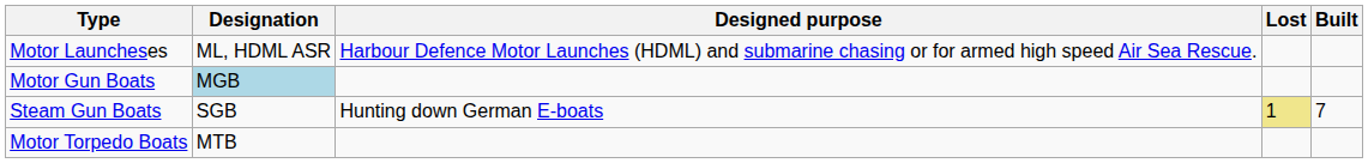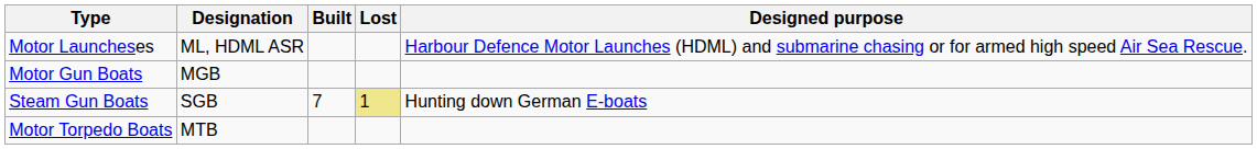columns swapped: Built <-> Designed purpose
Motor Gun Boats | Designation: lightblue background -> no background
